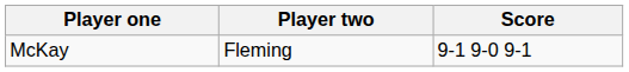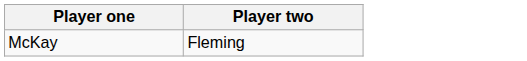- column: Score | 9-1 9-0 9-1
